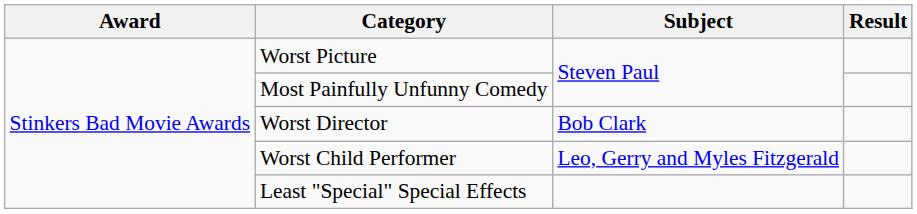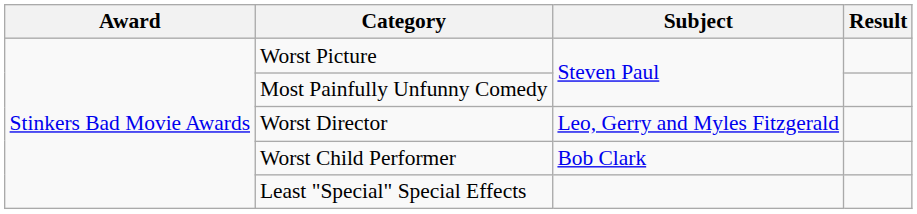Worst Director | Subject: Bob Clark -> Leo, Gerry and Myles Fitzgerald
Worst Child Performer | Subject: Leo, Gerry and Myles Fitzgerald -> Bob Clark
